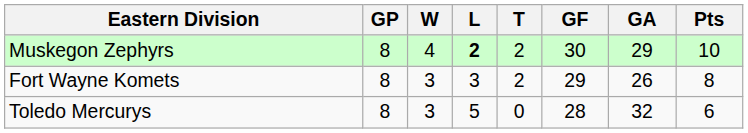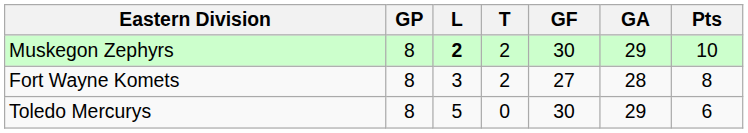- column: W | 4 | 3 | 3
Fort Wayne Komets | GF: 29 -> 27
Fort Wayne Komets | GA: 26 -> 28
Toledo Mercurys | GF: 28 -> 30
Toledo Mercurys | GA: 32 -> 29
